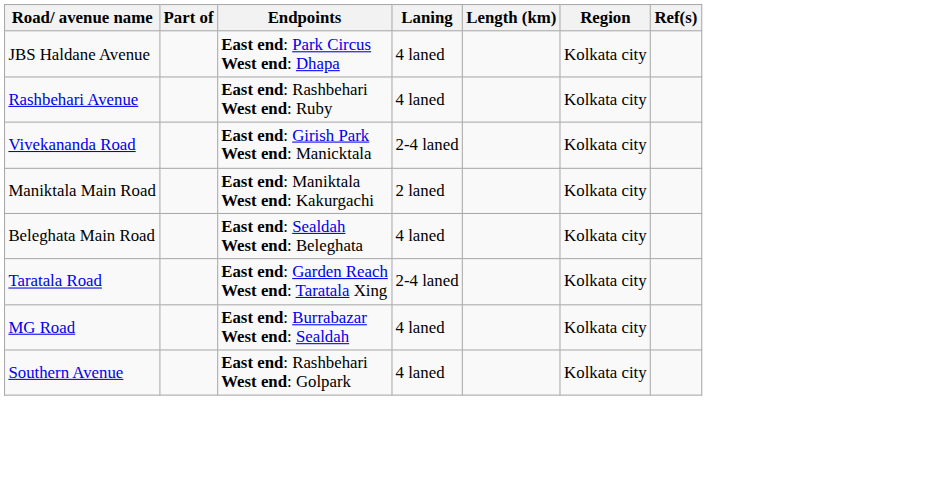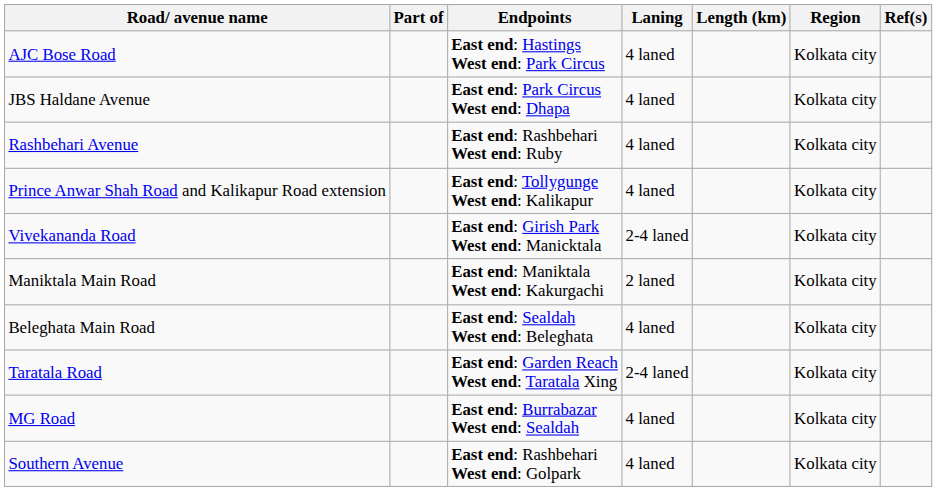+ row: AJC Bose Road | East end: Hastings West end: Park Circus | 4 laned | Kolkata city
+ row: Prince Anwar Shah Road and Kalikapur Road extension | East end: Tollygunge West end: Kalikapur | 4 laned | Kolkata city
